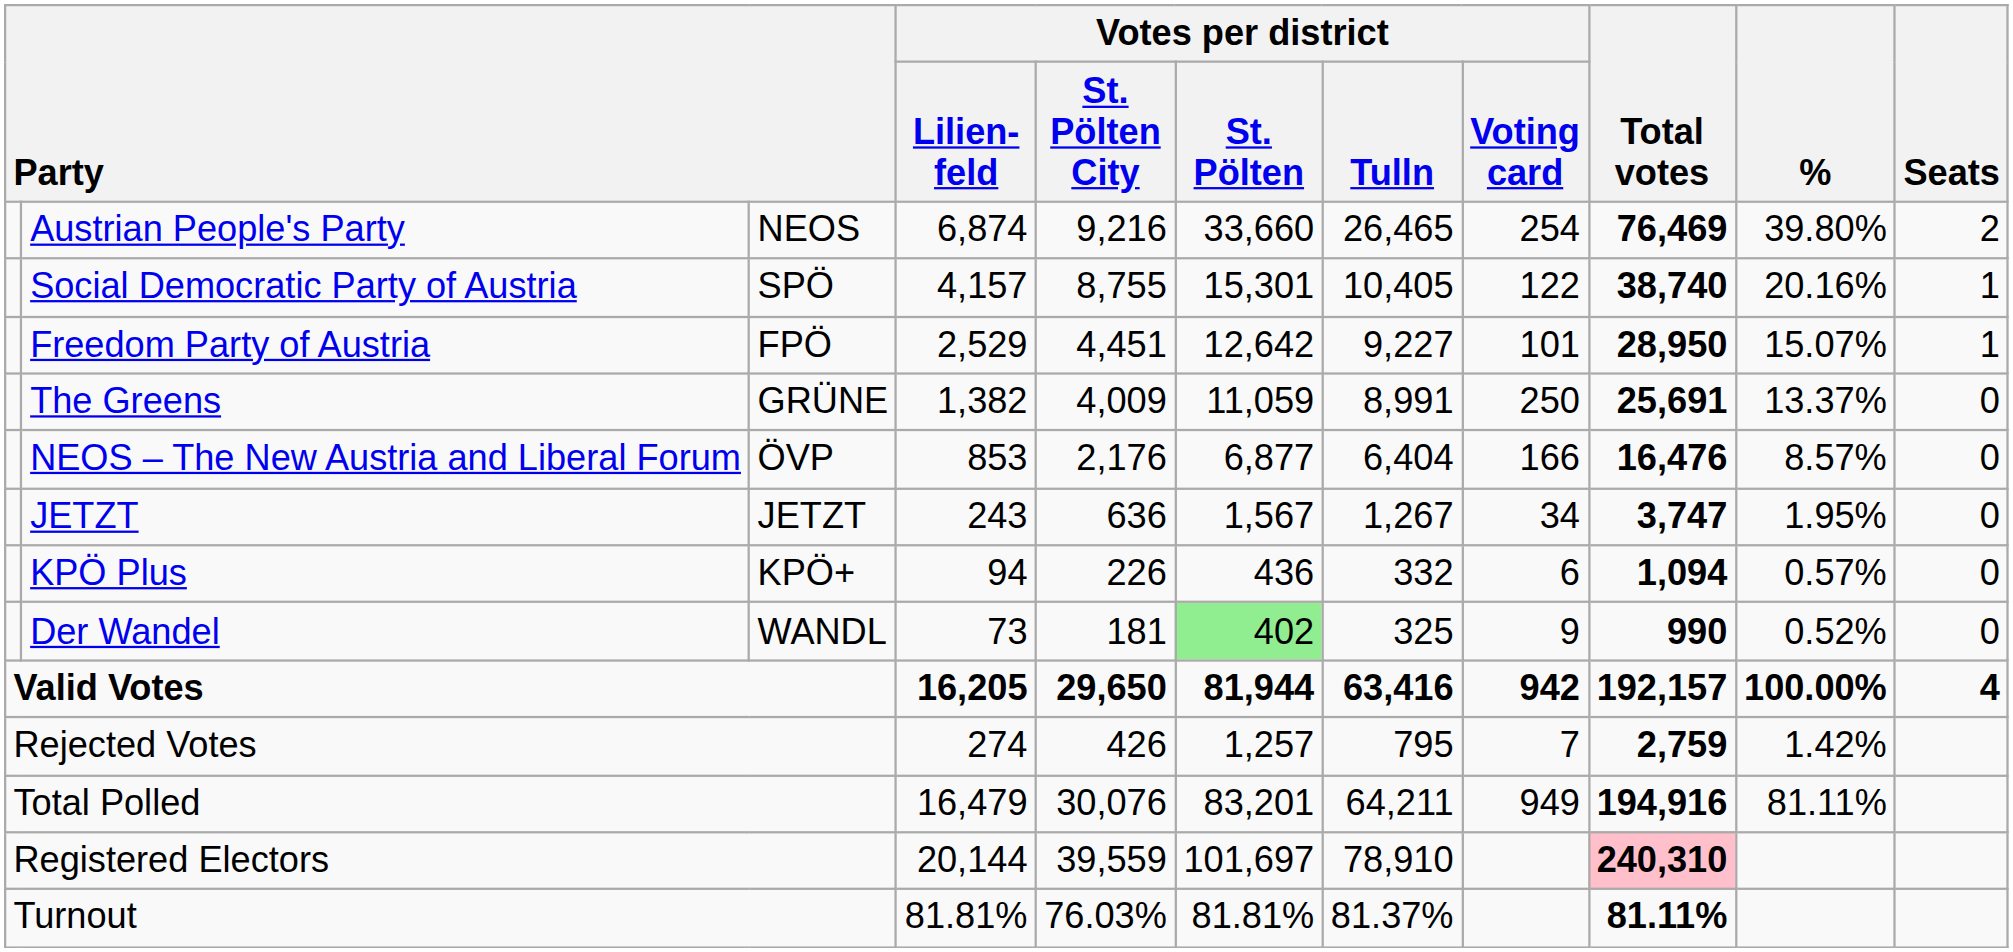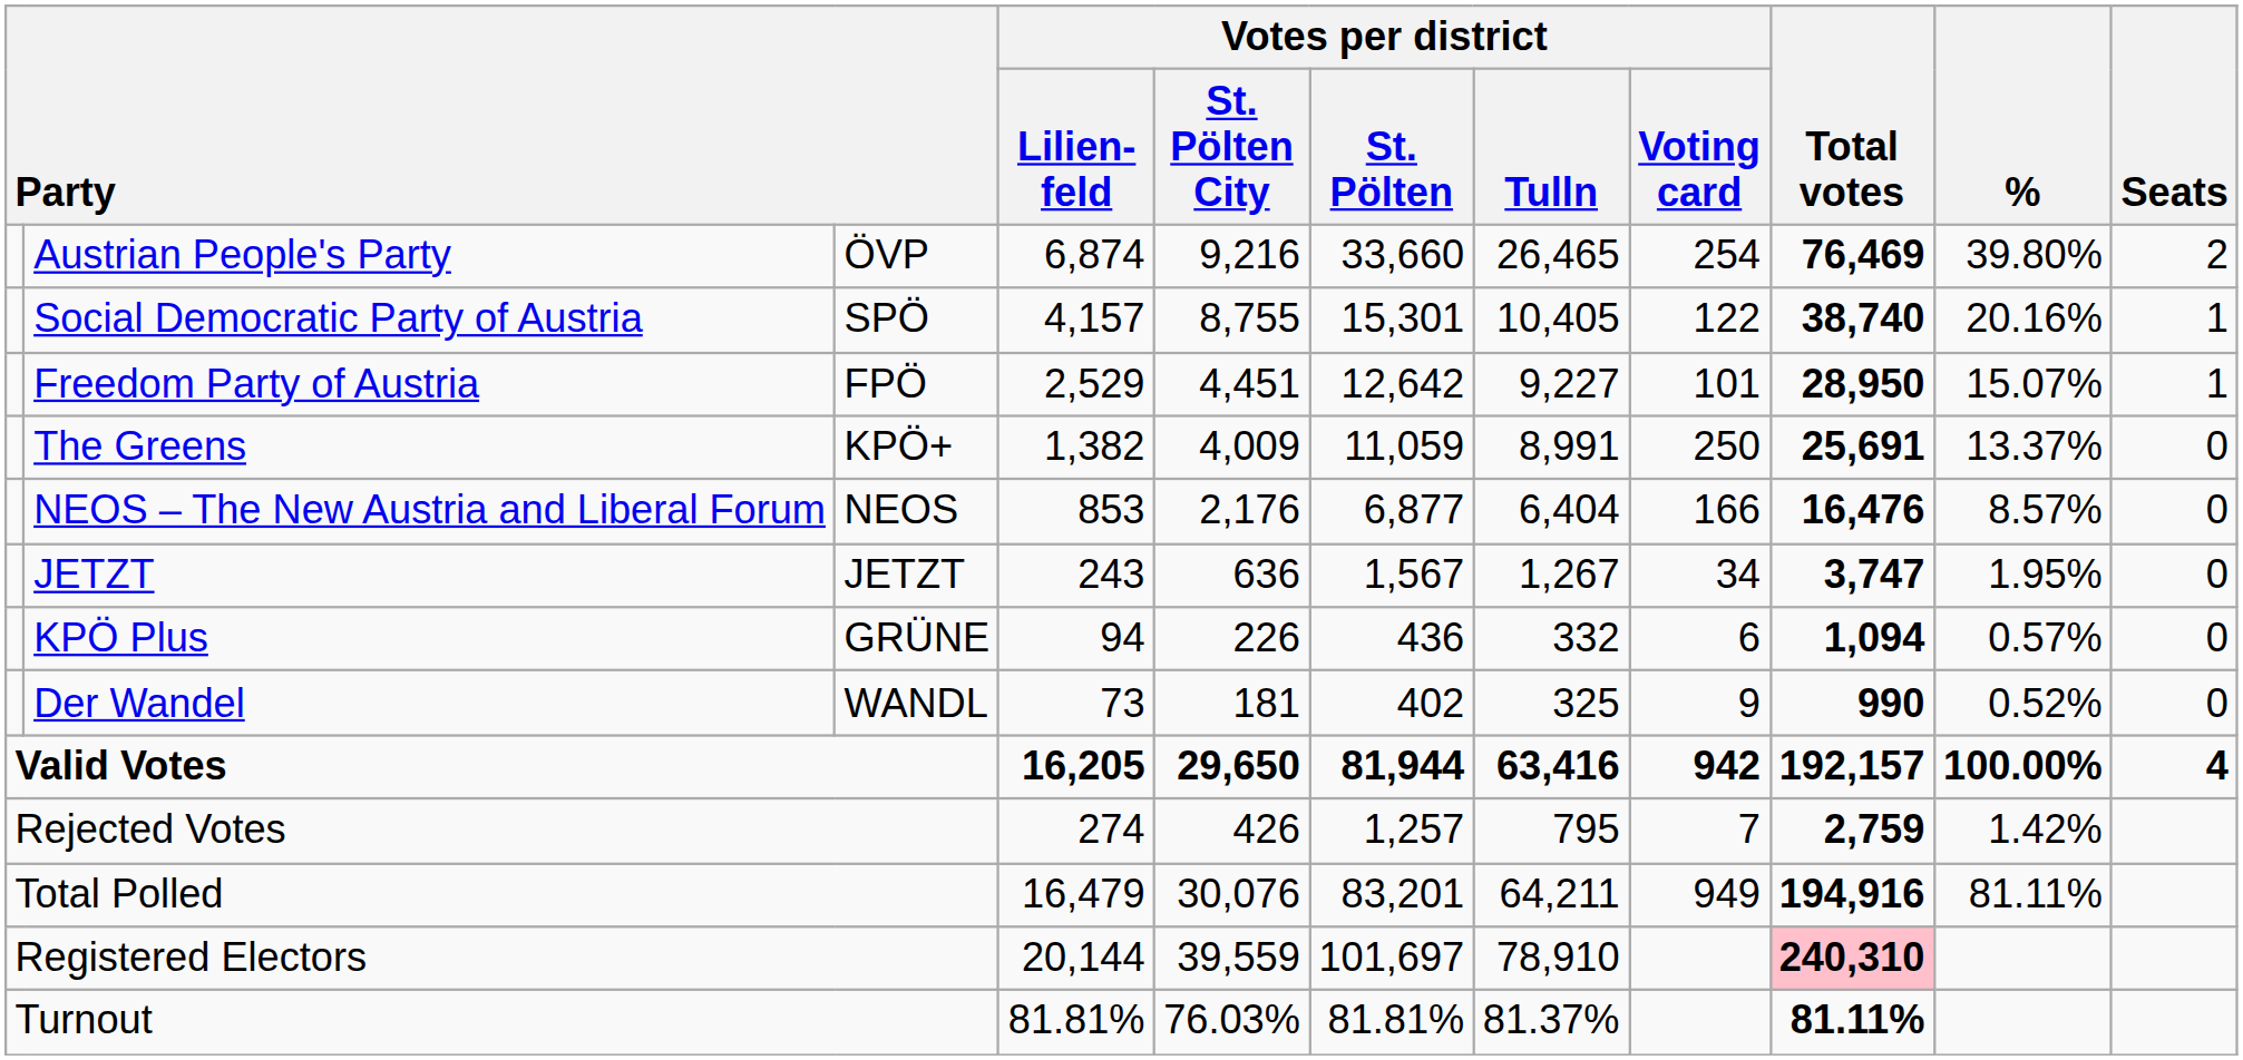Austrian People's Party | column 3: NEOS -> ÖVP
The Greens | column 3: GRÜNE -> KPÖ+
NEOS – The New Austria and Liberal Forum | column 3: ÖVP -> NEOS
KPÖ Plus | column 3: KPÖ+ -> GRÜNE
Der Wandel | Votes per district / St. Pölten: lightgreen background -> no background
